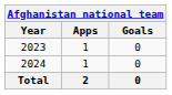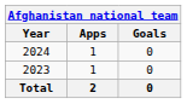rows swapped: 2023 <-> 2024
